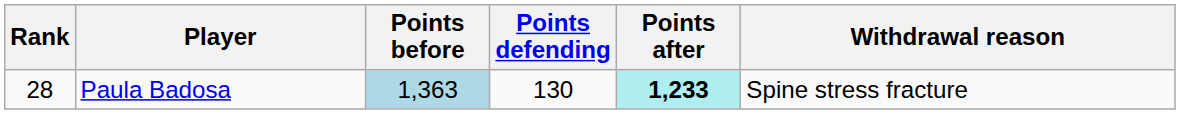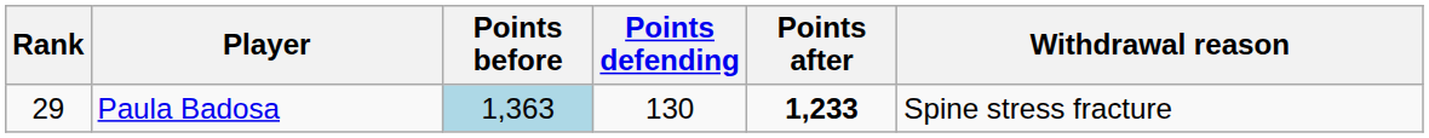Paula Badosa | Rank: 28 -> 29
Paula Badosa | Points after: paleturquoise background -> no background
